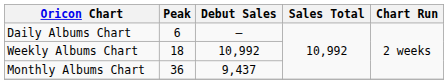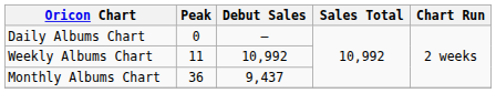Daily Albums Chart | Peak: 6 -> 0
Weekly Albums Chart | Peak: 18 -> 11
